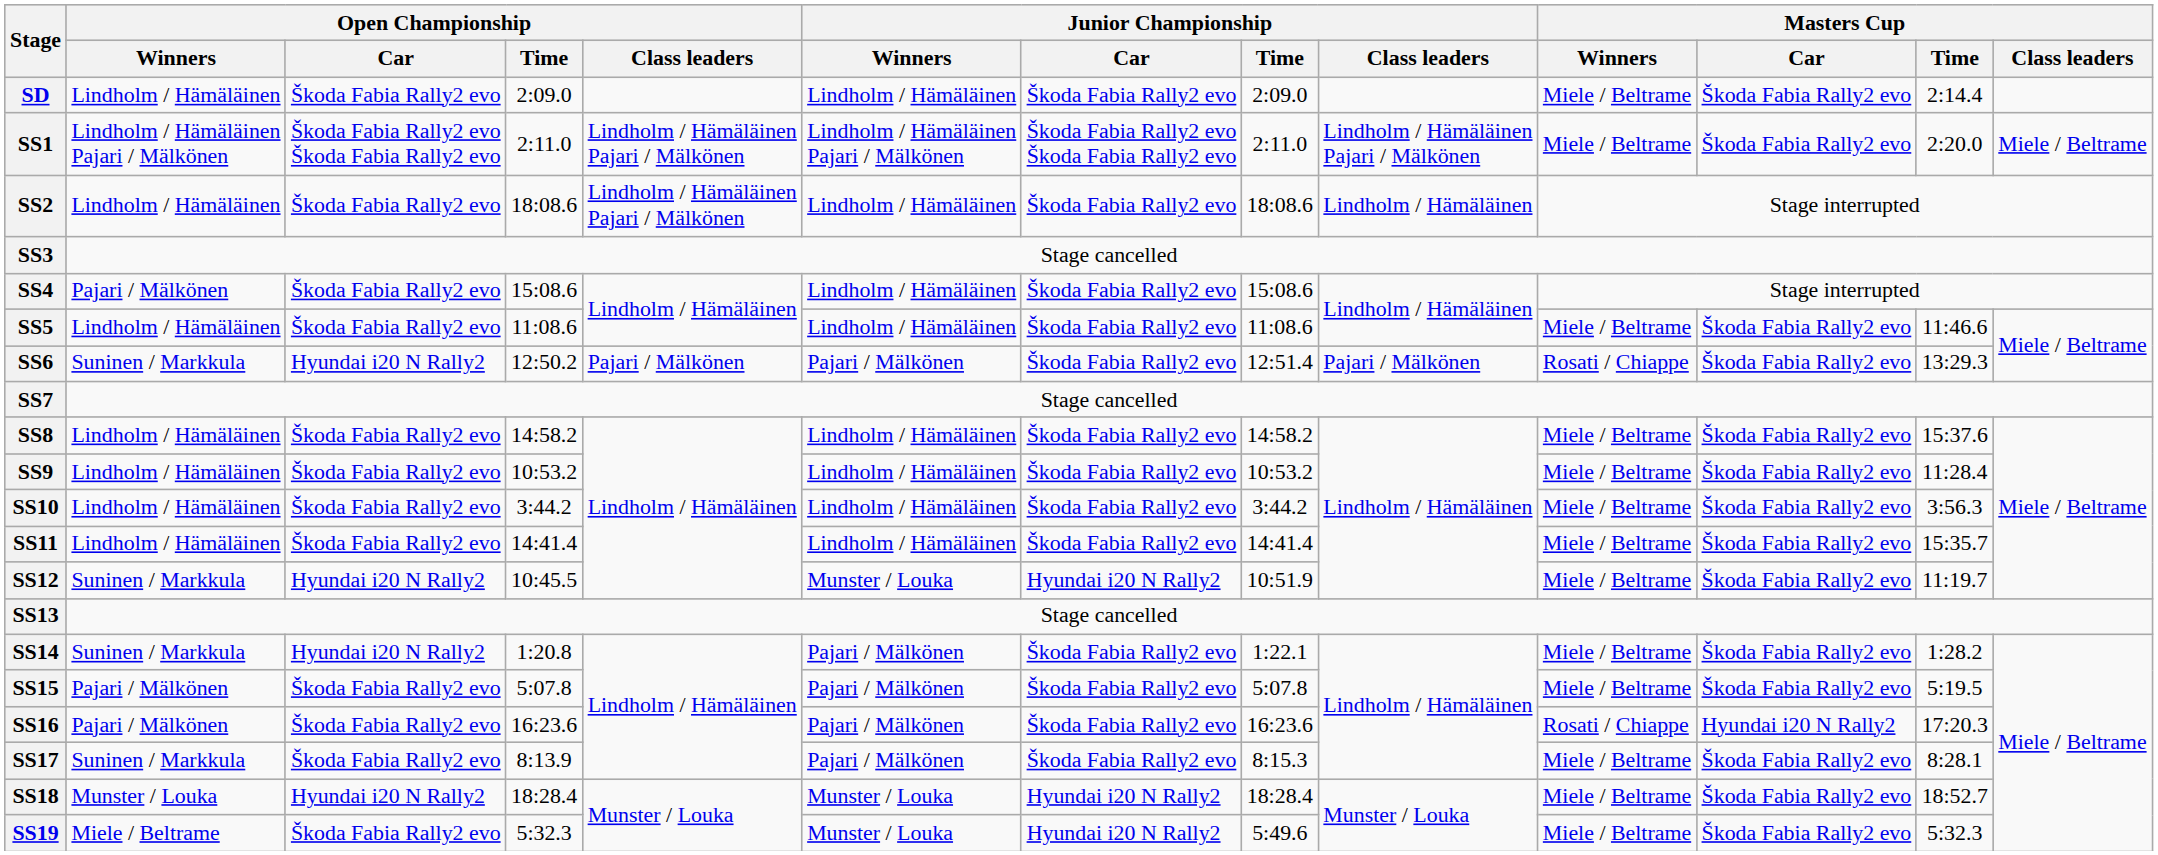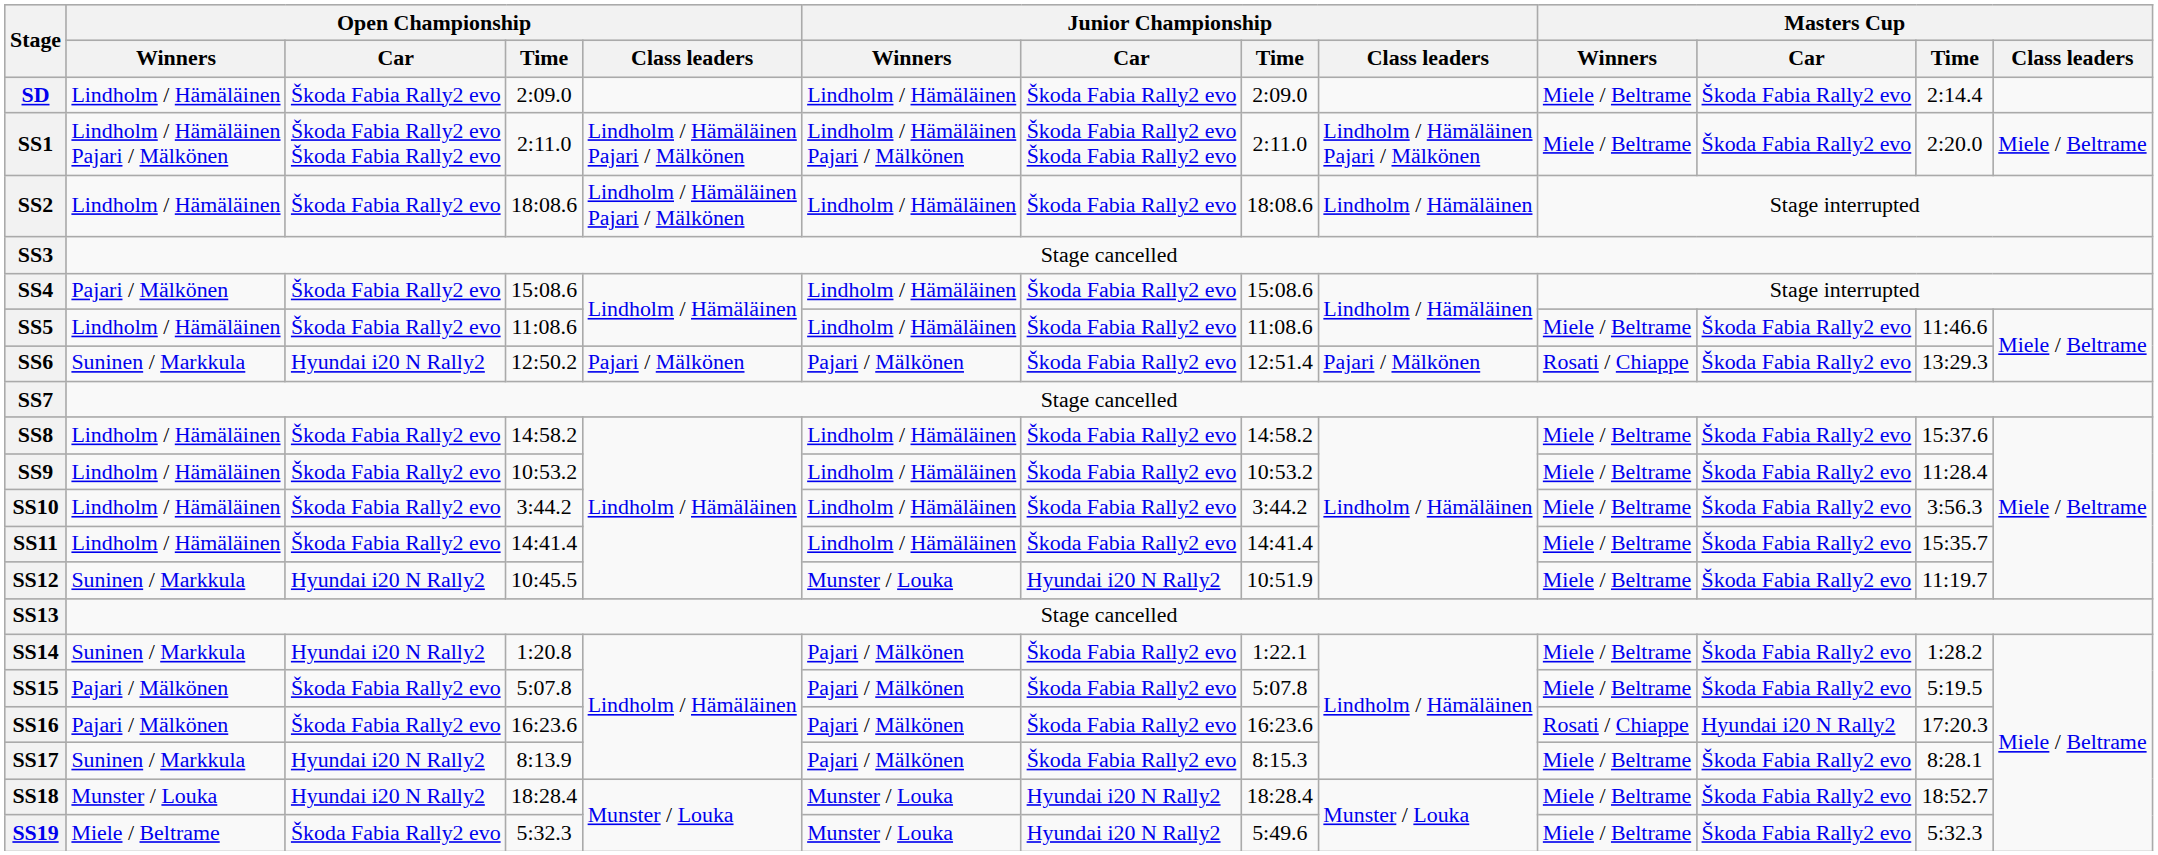SS17 | Open Championship / Car: Škoda Fabia Rally2 evo -> Hyundai i20 N Rally2
